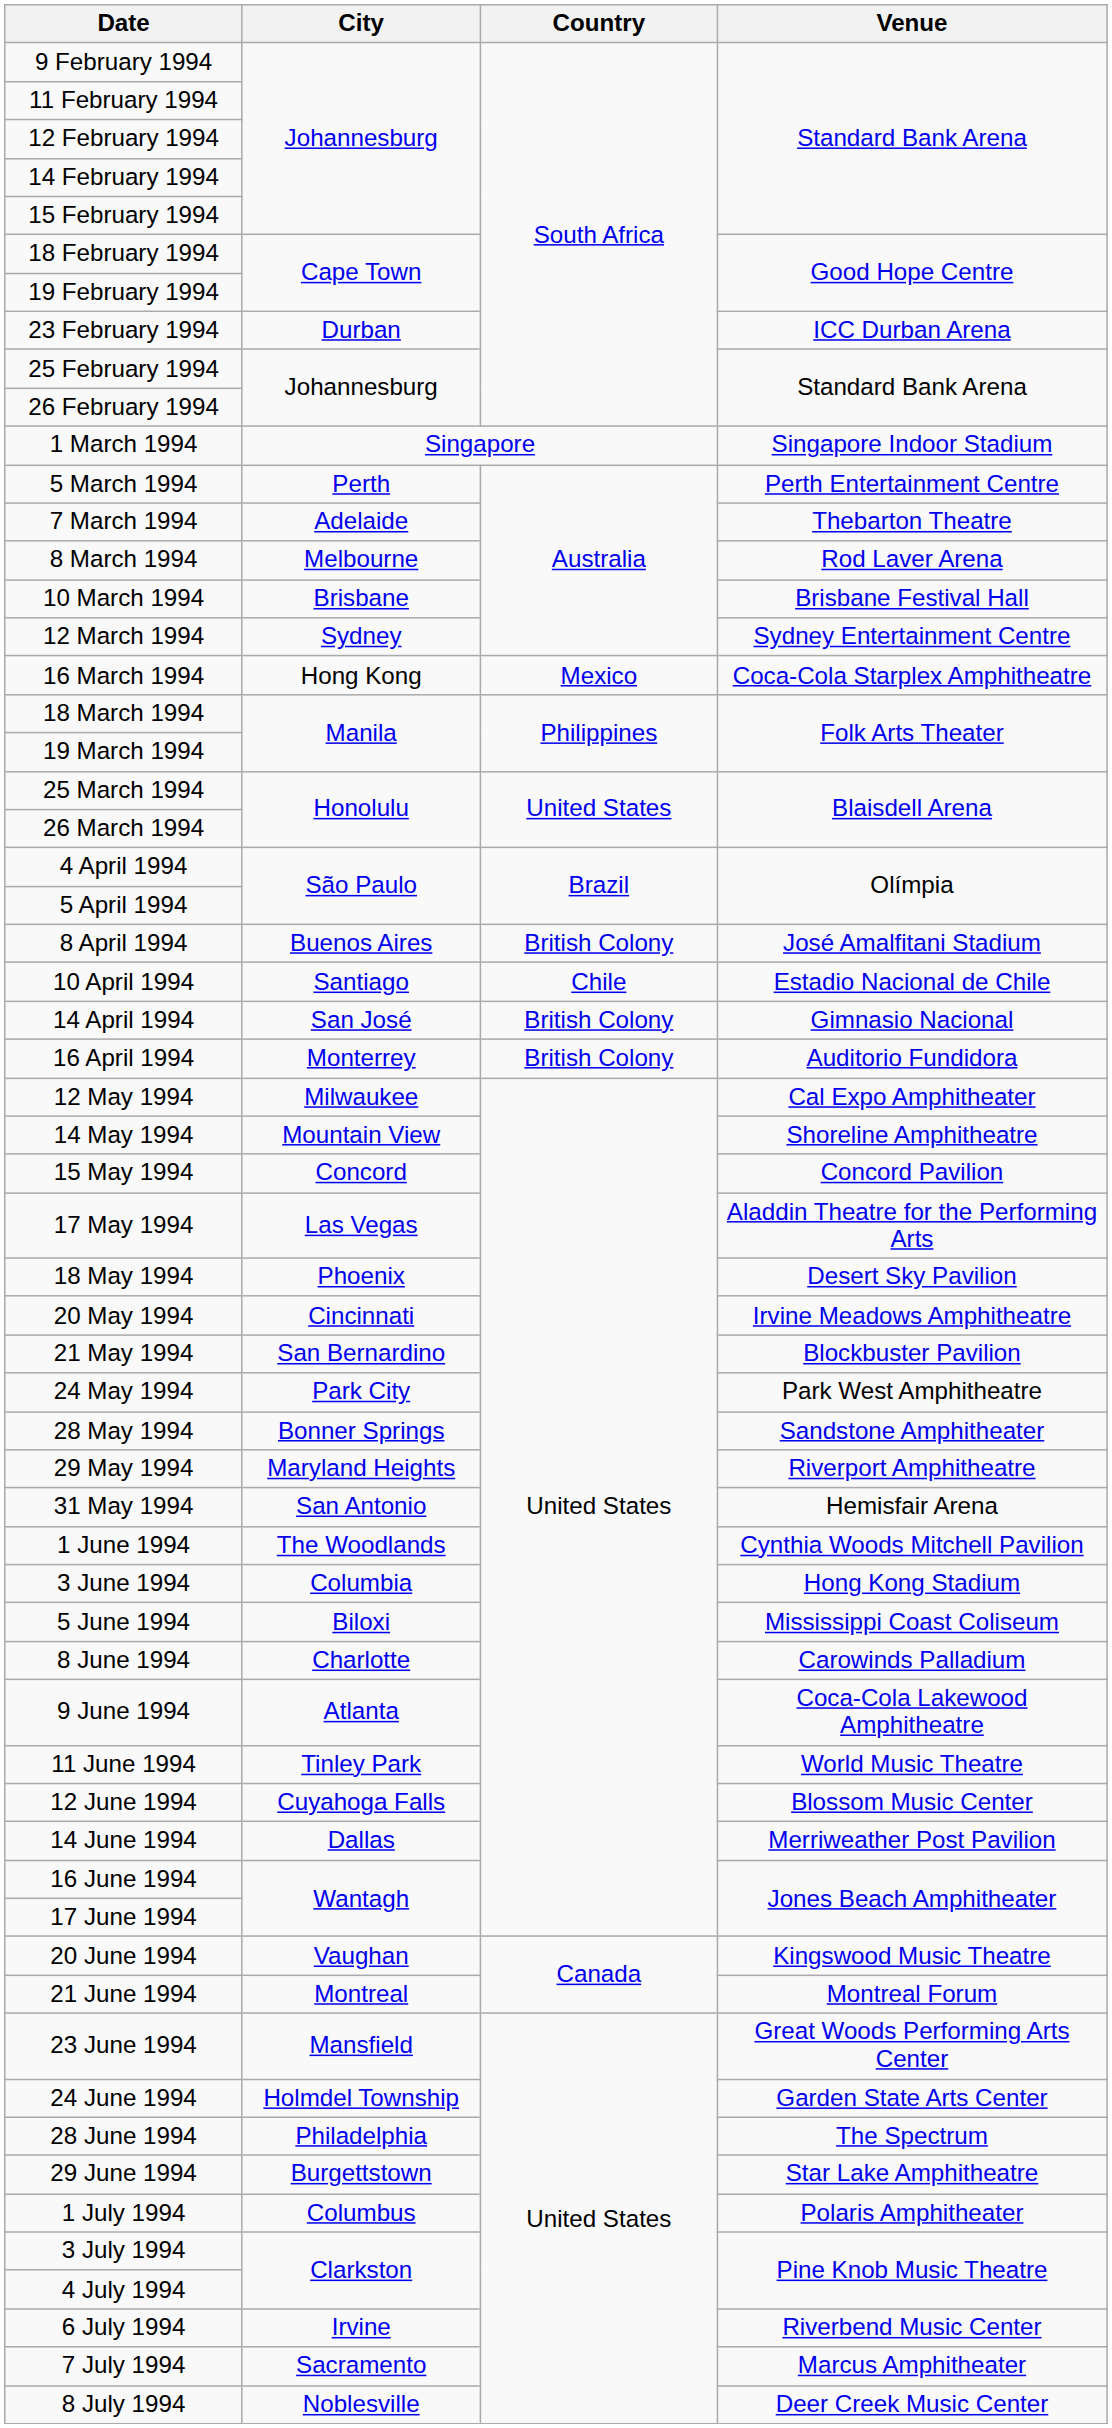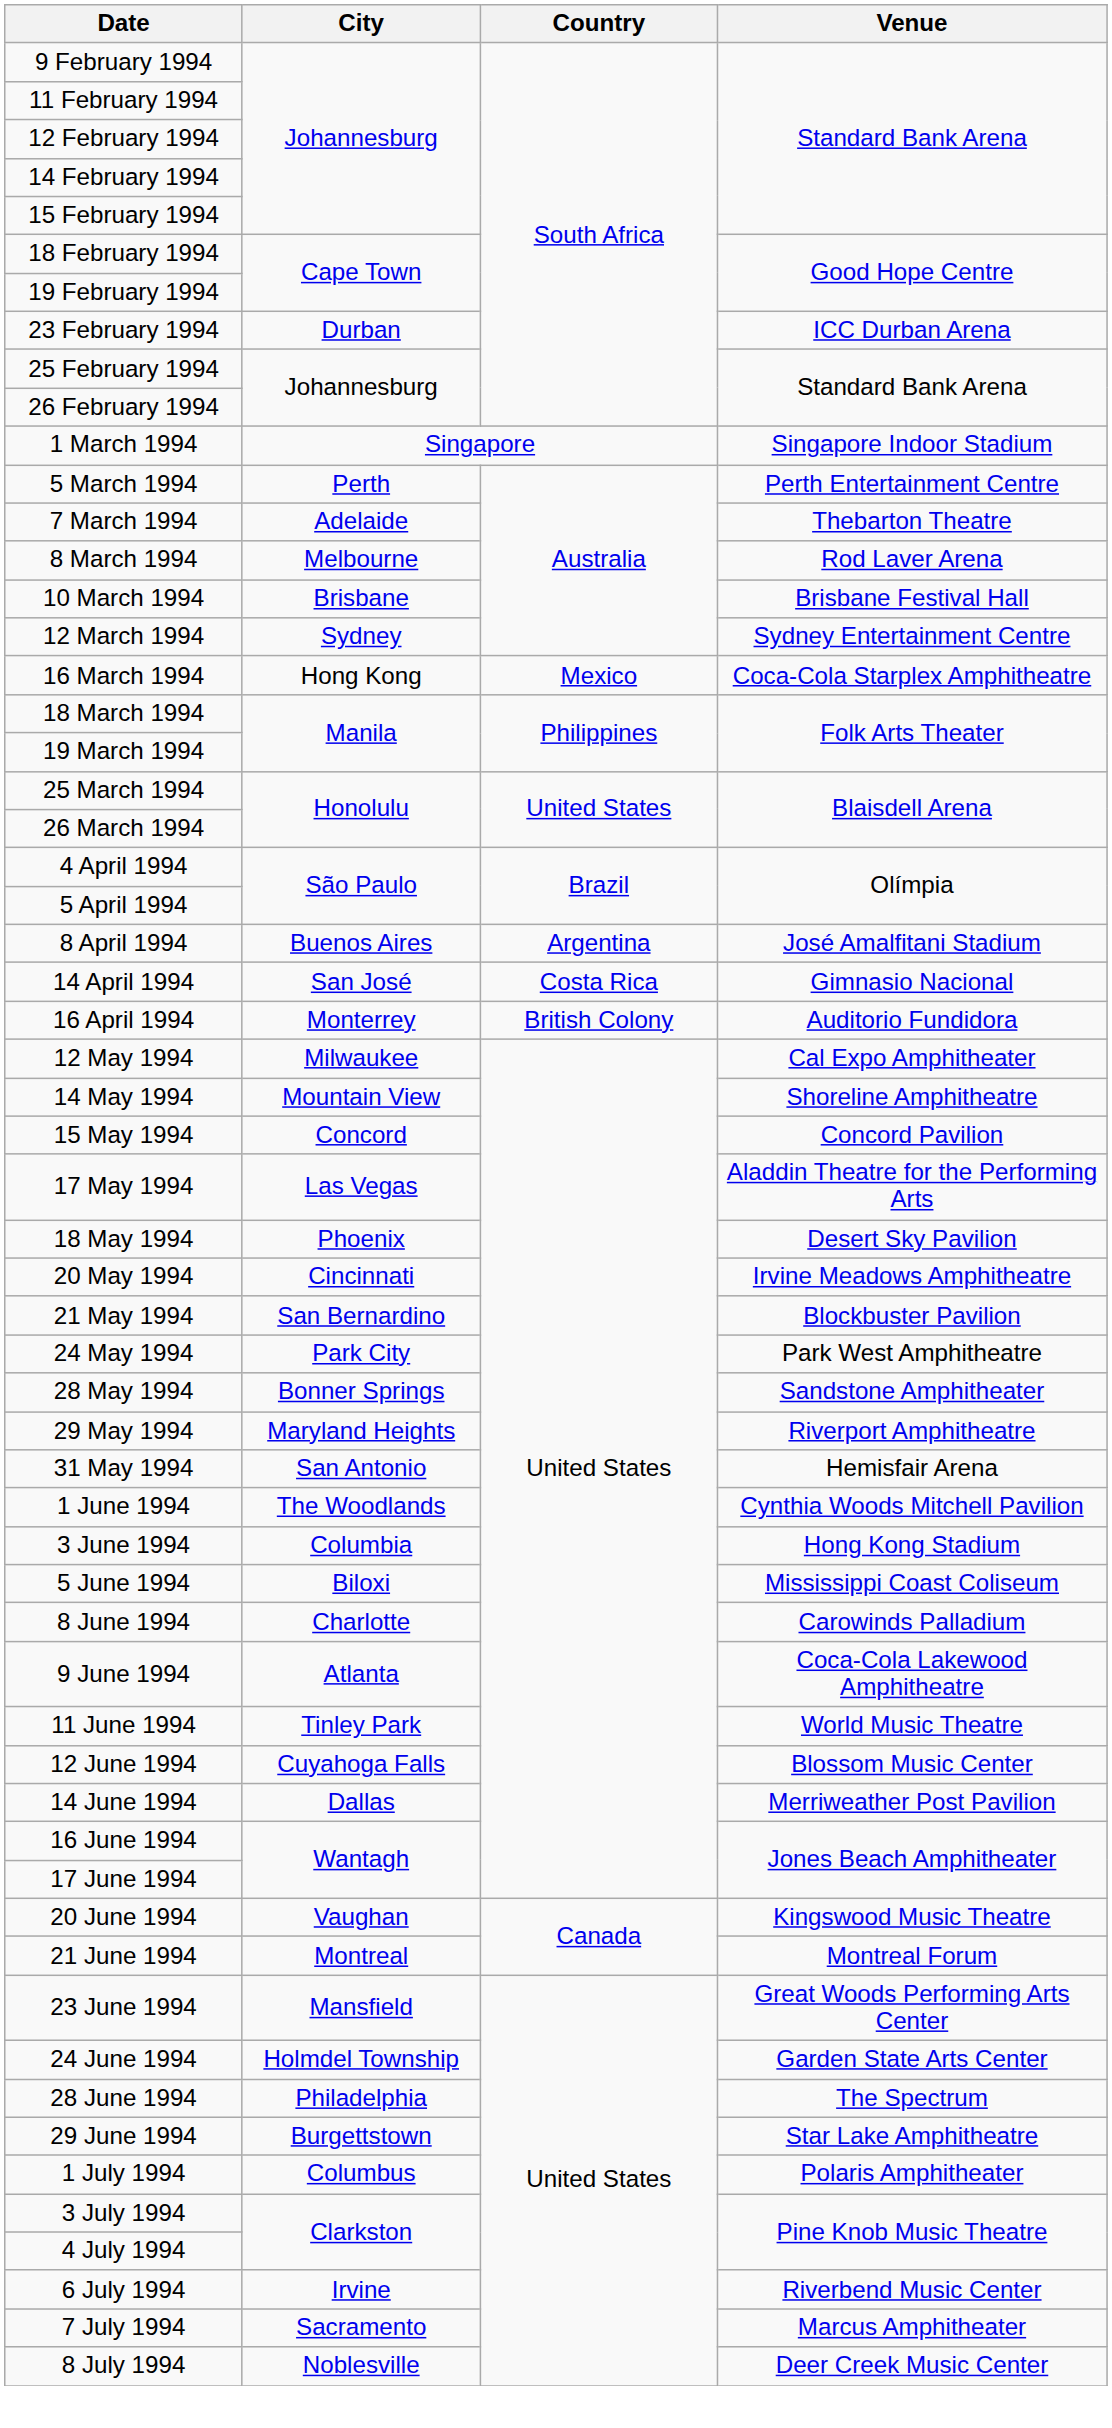8 April 1994 | Country: British Colony -> Argentina
- row: 10 April 1994 | Santiago | Chile | Estadio Nacional de Chile
14 April 1994 | Country: British Colony -> Costa Rica
